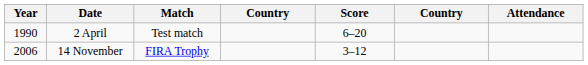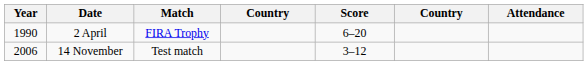2 April | Match: Test match -> FIRA Trophy
14 November | Match: FIRA Trophy -> Test match
